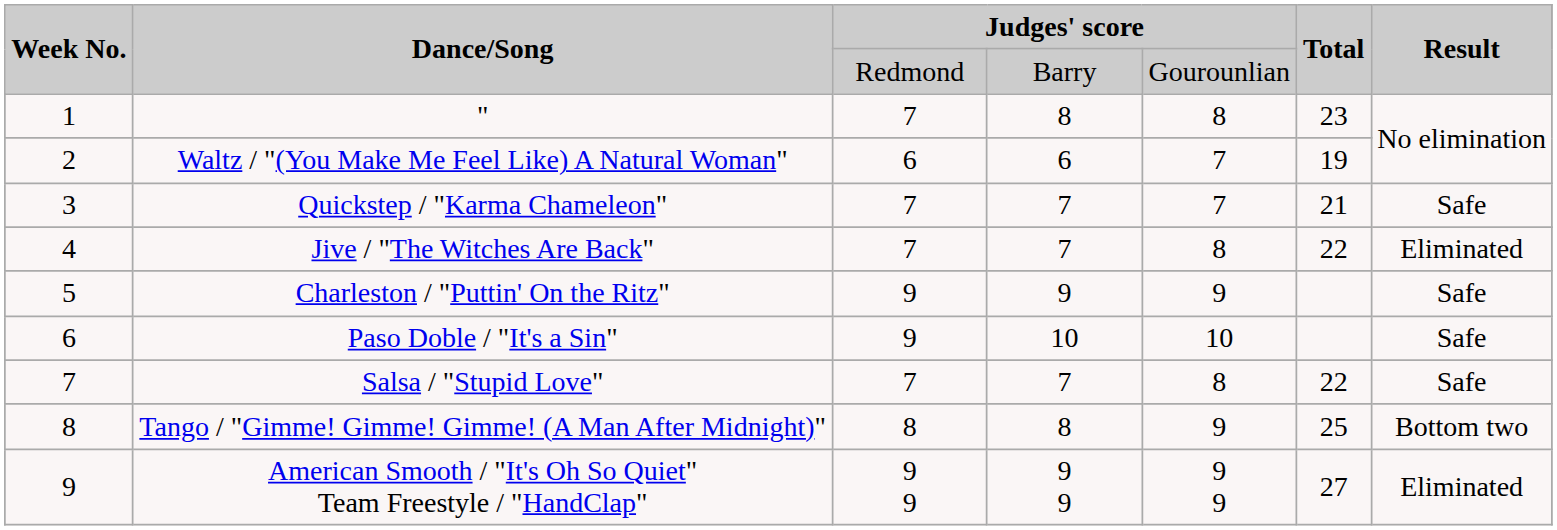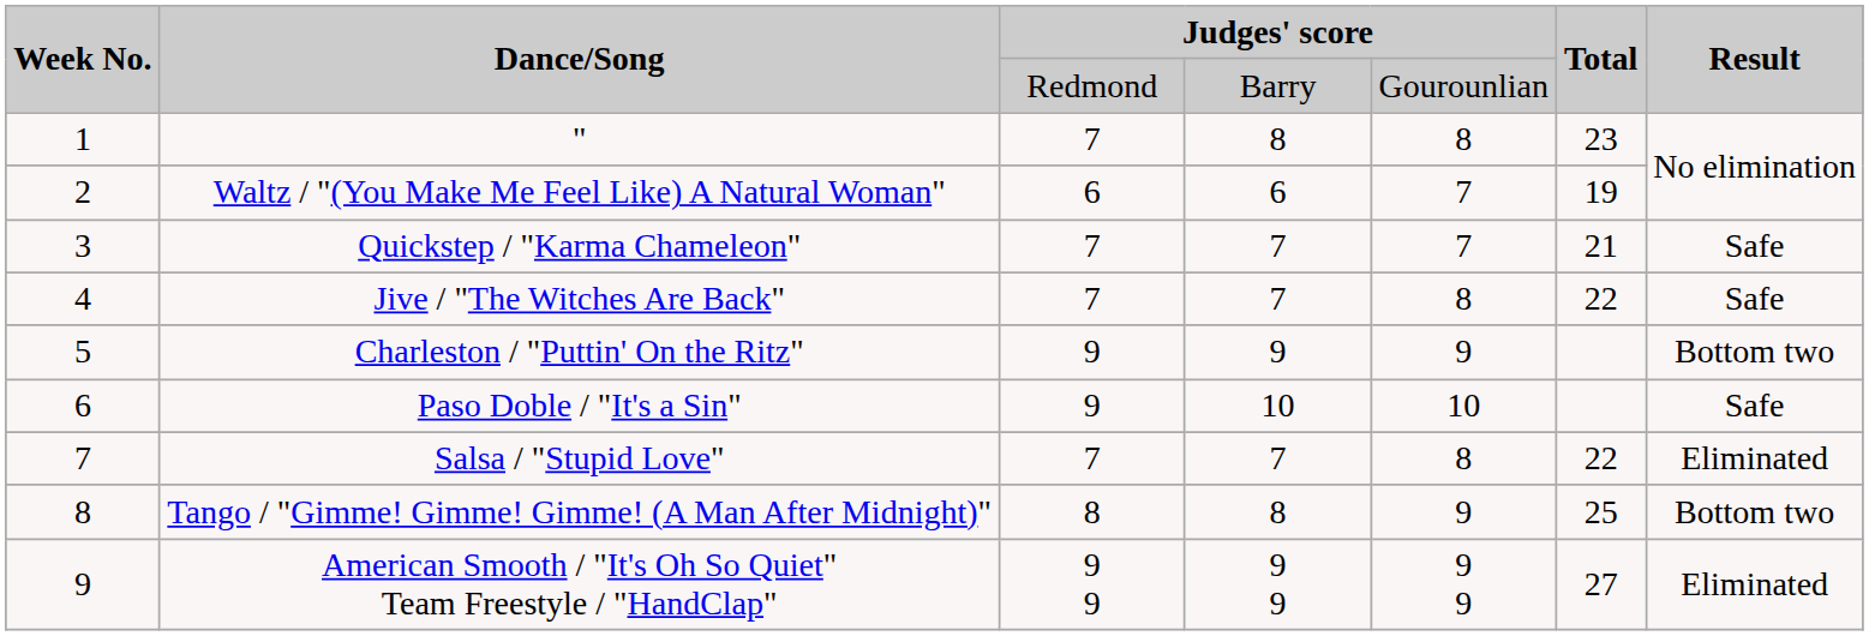Jive / "The Witches Are Back" | Result: Eliminated -> Safe
Charleston / "Puttin' On the Ritz" | Result: Safe -> Bottom two
Salsa / "Stupid Love" | Result: Safe -> Eliminated
